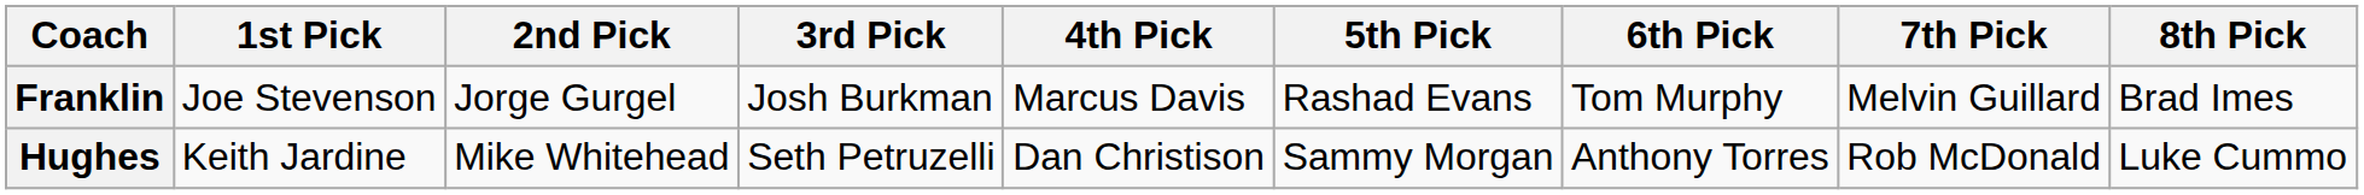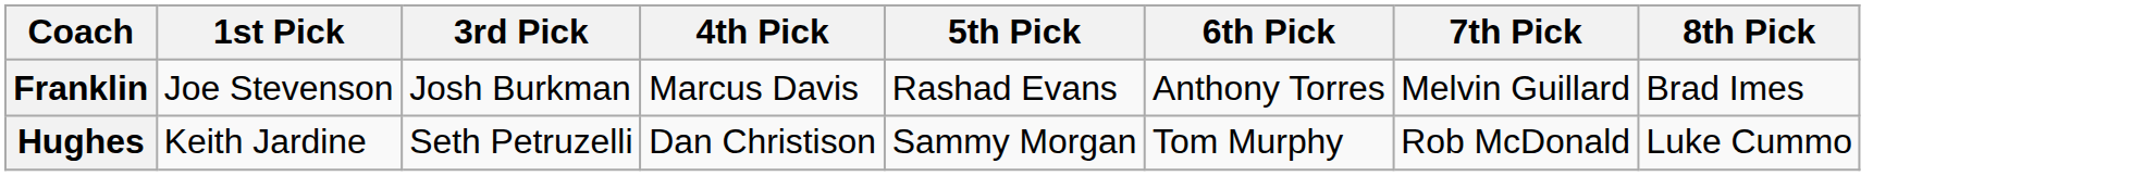- column: 2nd Pick | Jorge Gurgel | Mike Whitehead
Franklin | 6th Pick: Tom Murphy -> Anthony Torres
Hughes | 6th Pick: Anthony Torres -> Tom Murphy
